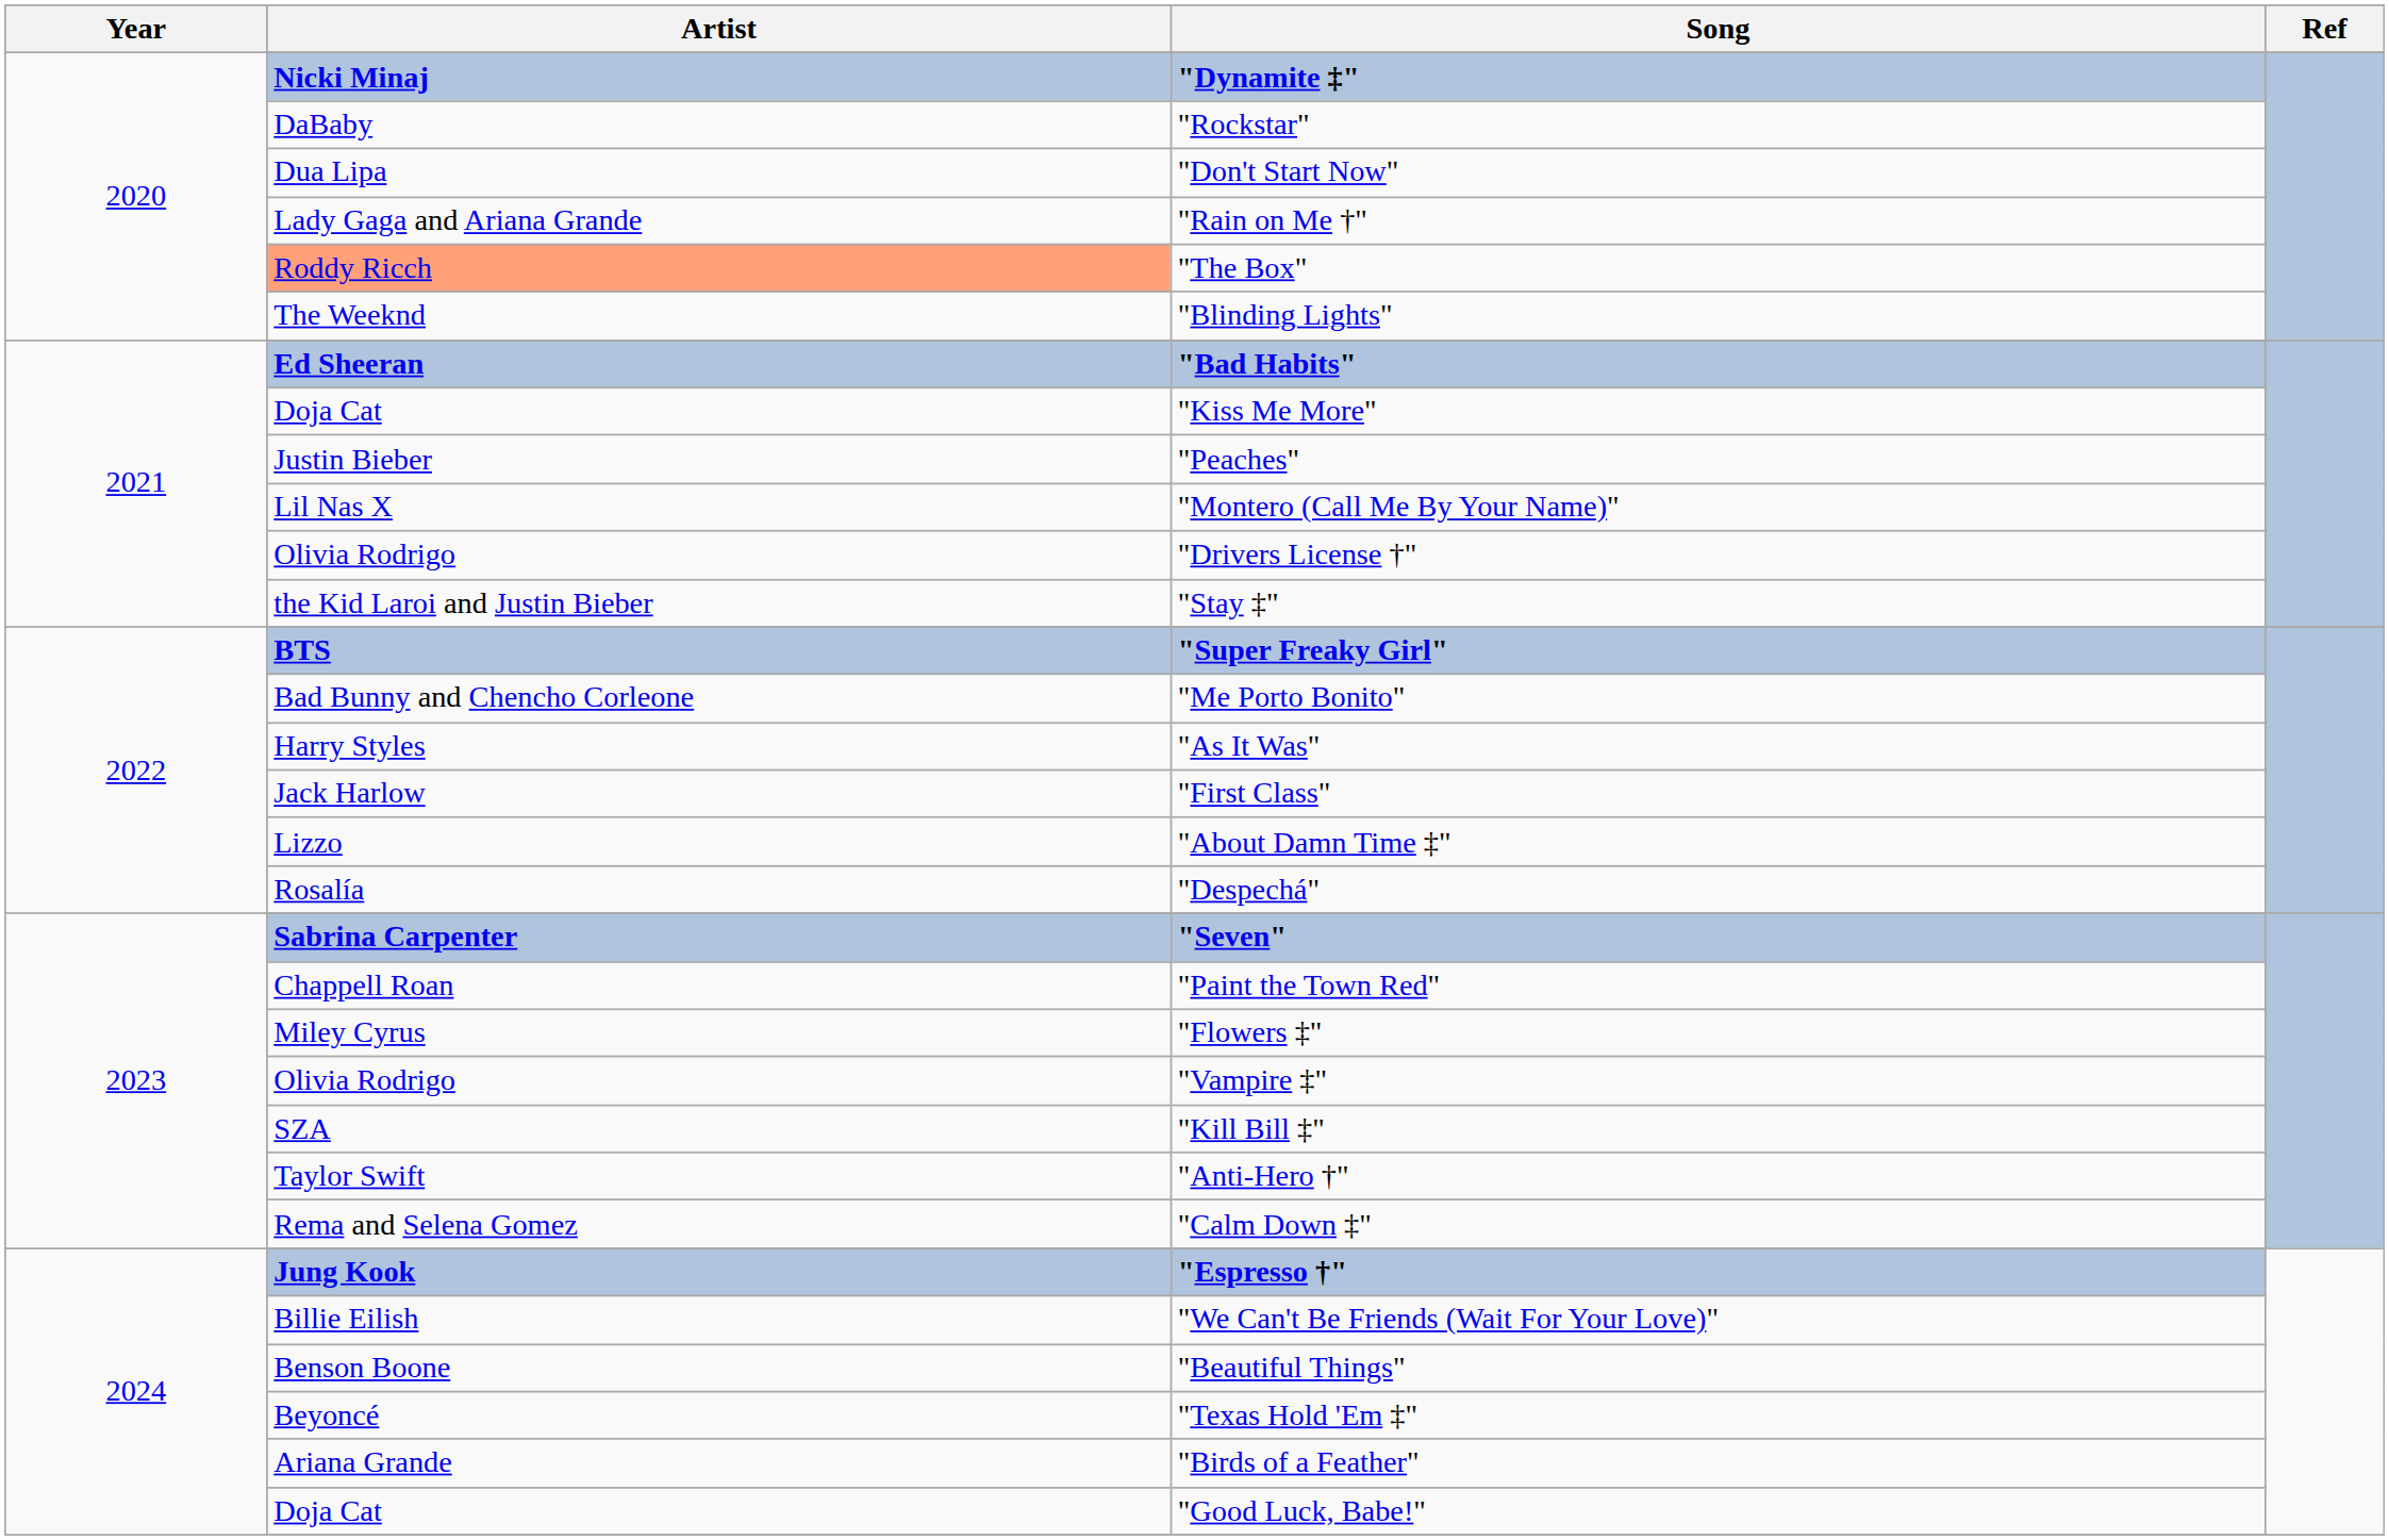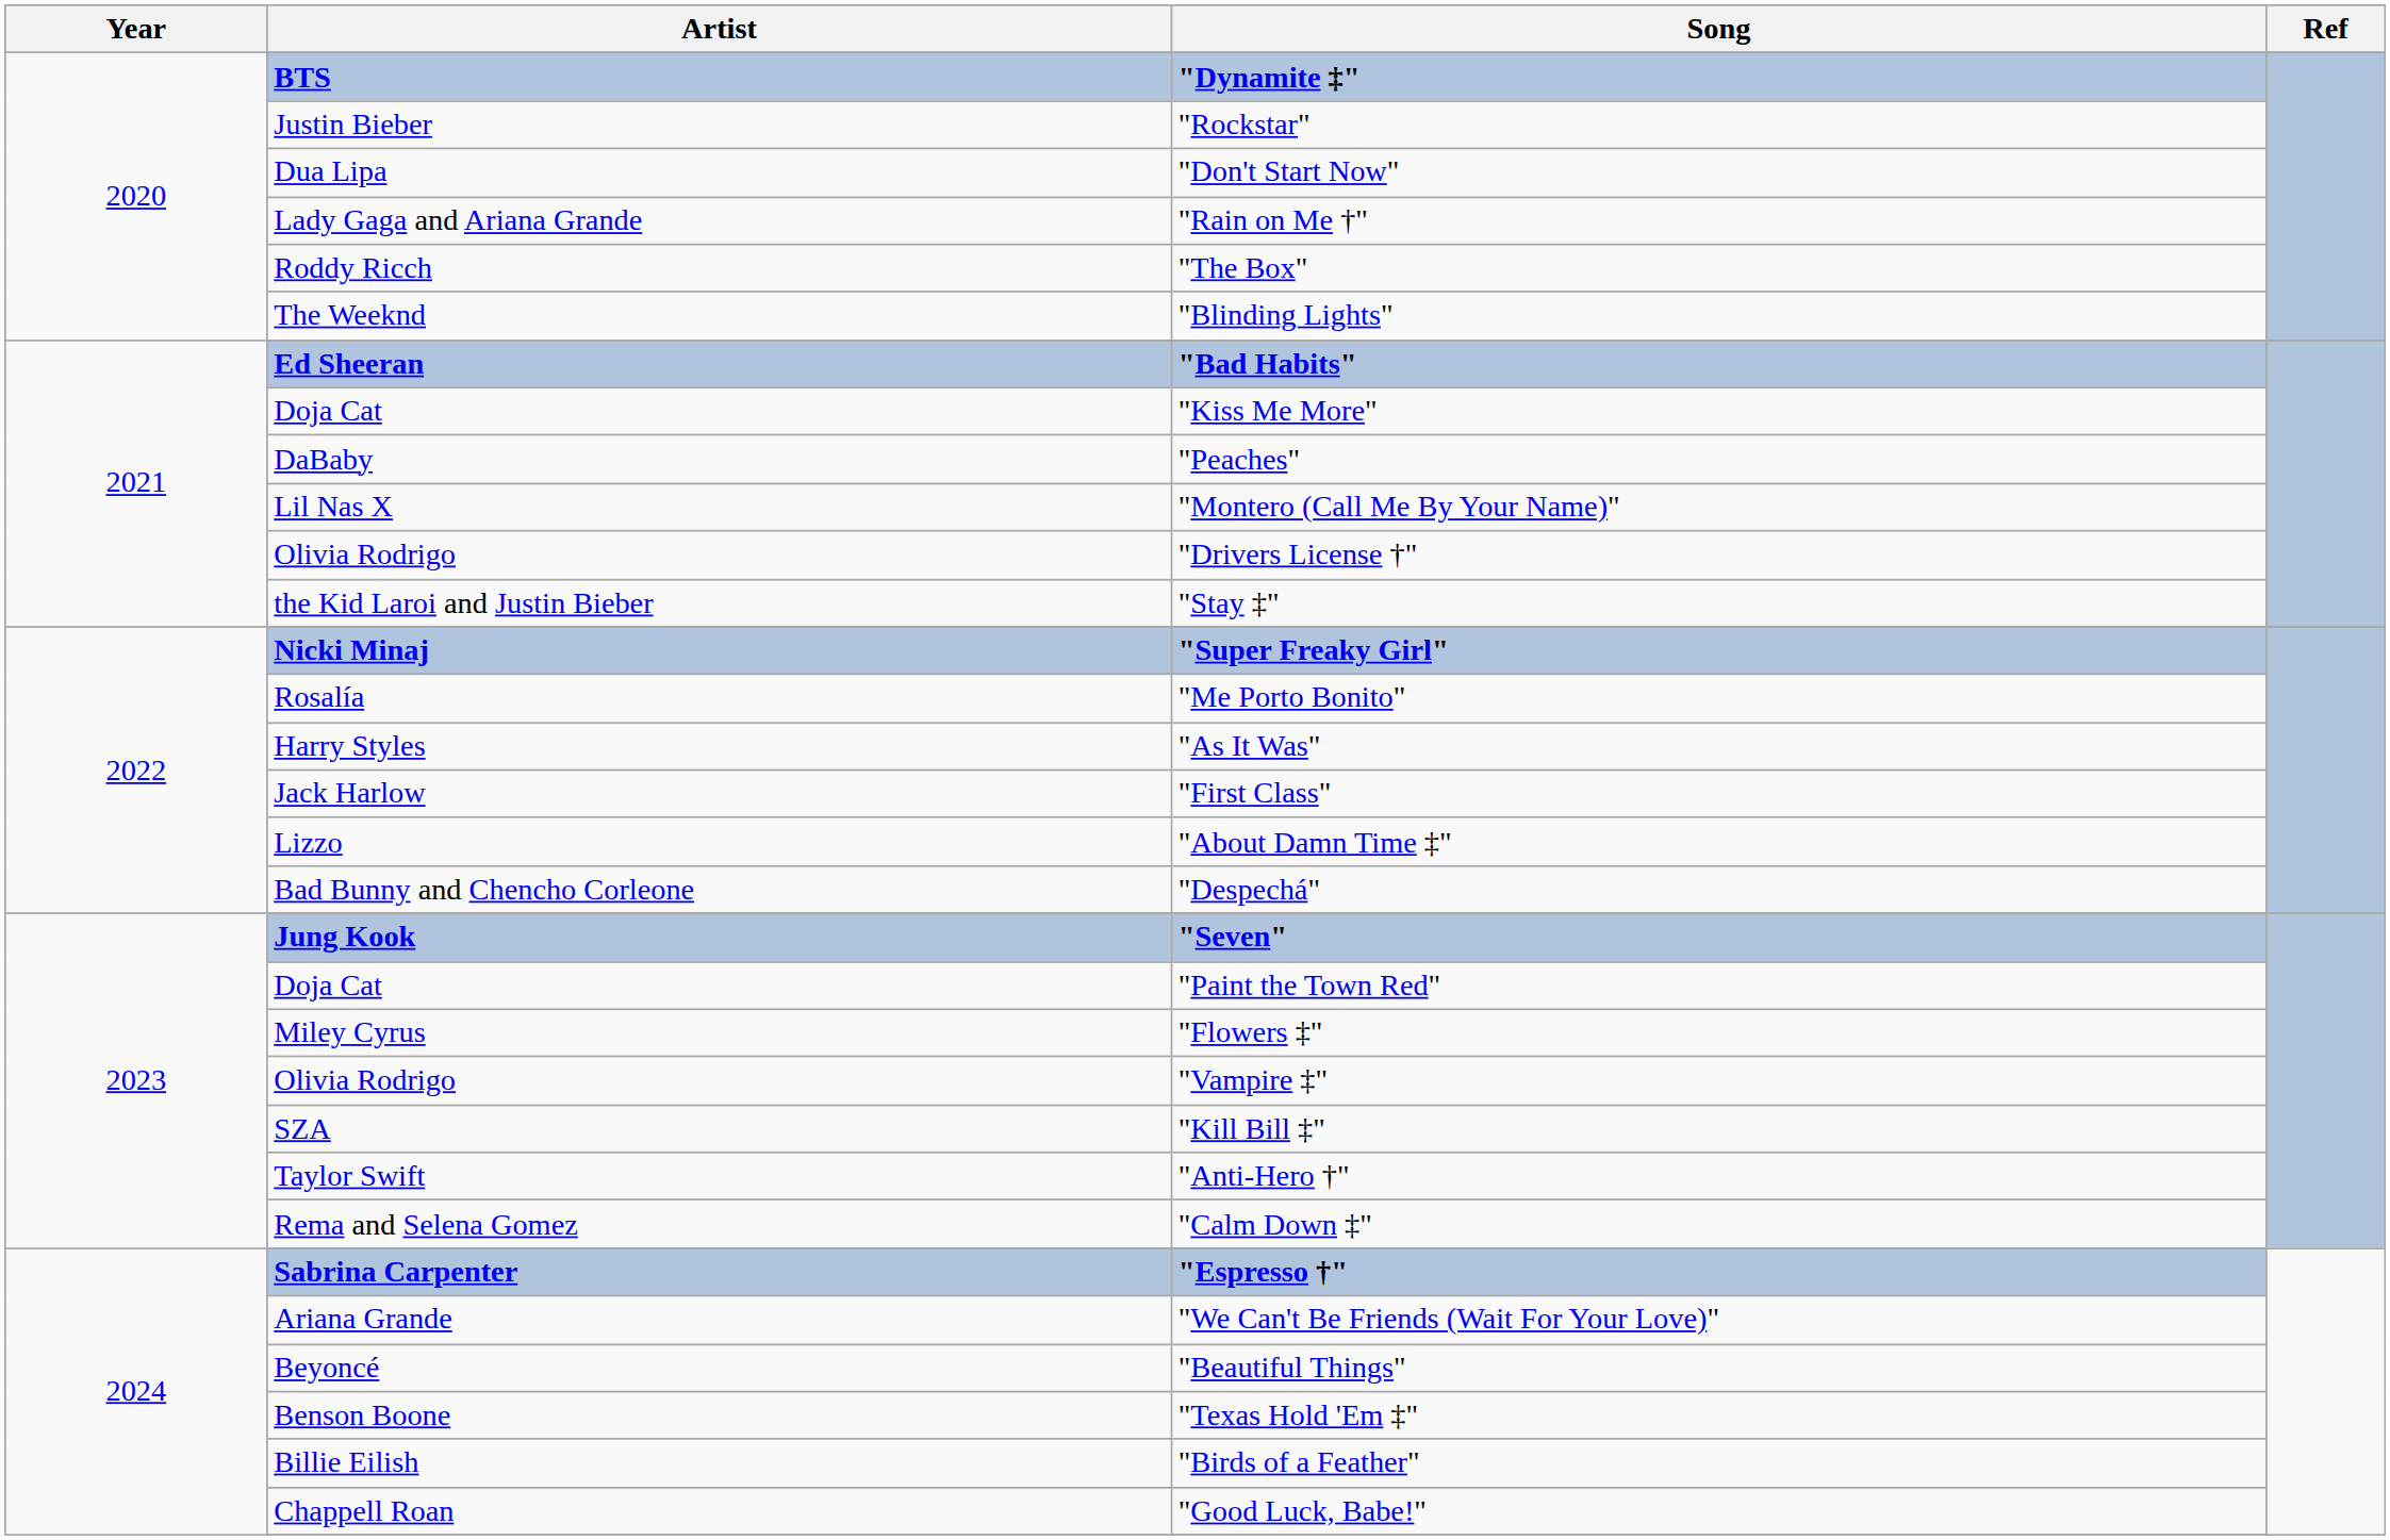"Dynamite ‡" | Artist: Nicki Minaj -> BTS
"Rockstar" | Artist: DaBaby -> Justin Bieber
"The Box" | Artist: lightsalmon background -> no background
"Peaches" | Artist: Justin Bieber -> DaBaby
"Super Freaky Girl" | Artist: BTS -> Nicki Minaj
"Me Porto Bonito" | Artist: Bad Bunny and Chencho Corleone -> Rosalía
"Despechá" | Artist: Rosalía -> Bad Bunny and Chencho Corleone
"Seven" | Artist: Sabrina Carpenter -> Jung Kook
"Paint the Town Red" | Artist: Chappell Roan -> Doja Cat
"Espresso †" | Artist: Jung Kook -> Sabrina Carpenter
"We Can't Be Friends (Wait For Your Love)" | Artist: Billie Eilish -> Ariana Grande
"Beautiful Things" | Artist: Benson Boone -> Beyoncé
"Texas Hold 'Em ‡" | Artist: Beyoncé -> Benson Boone
"Birds of a Feather" | Artist: Ariana Grande -> Billie Eilish
"Good Luck, Babe!" | Artist: Doja Cat -> Chappell Roan
